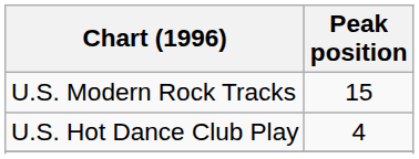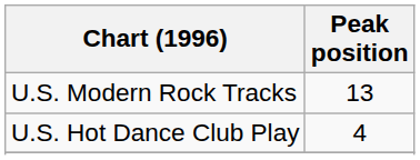U.S. Modern Rock Tracks | Peak position: 15 -> 13
